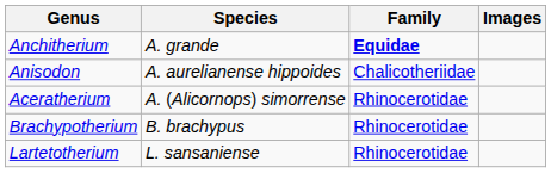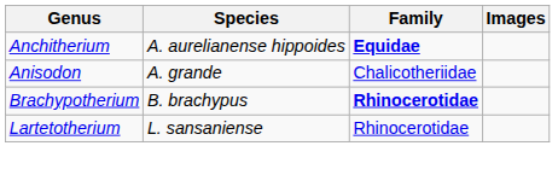Anchitherium | Species: A. grande -> A. aurelianense hippoides
Anisodon | Species: A. aurelianense hippoides -> A. grande
- row: Aceratherium | A. (Alicornops) simorrense | Rhinocerotidae
Brachypotherium | Family: normal -> bold
